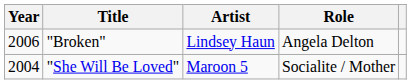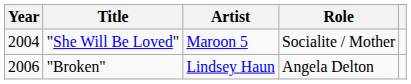rows swapped: "She Will Be Loved" <-> "Broken"
